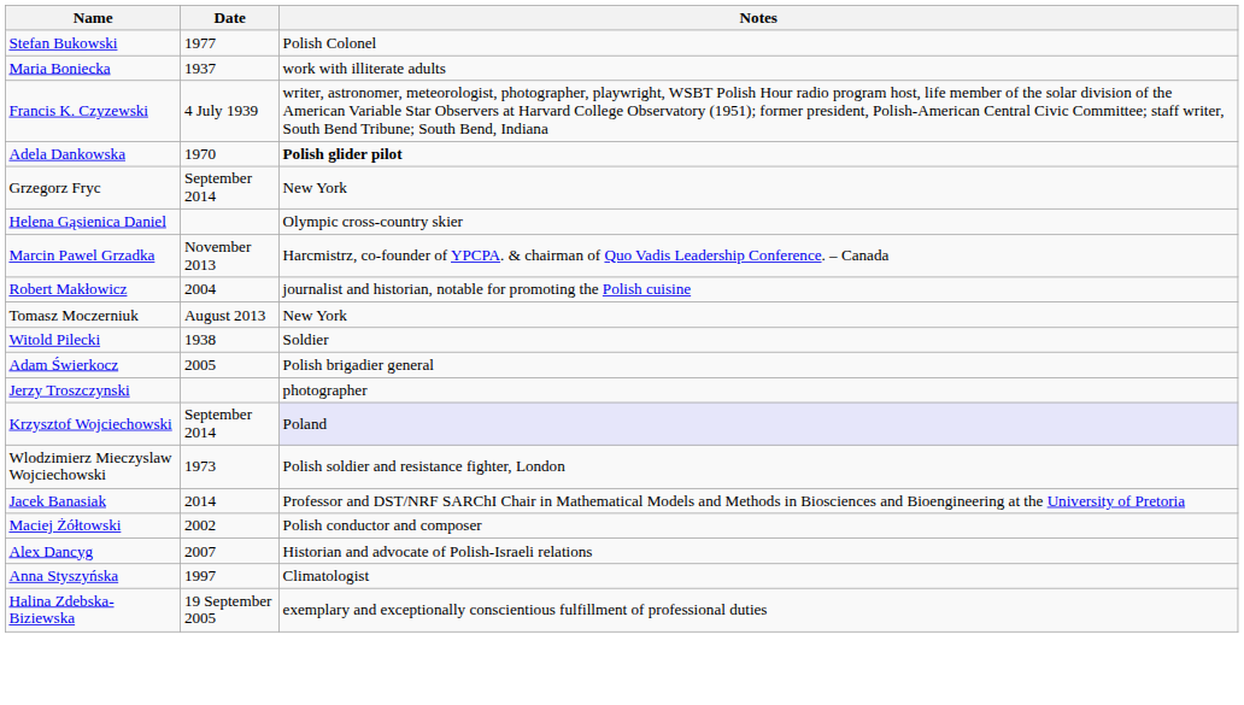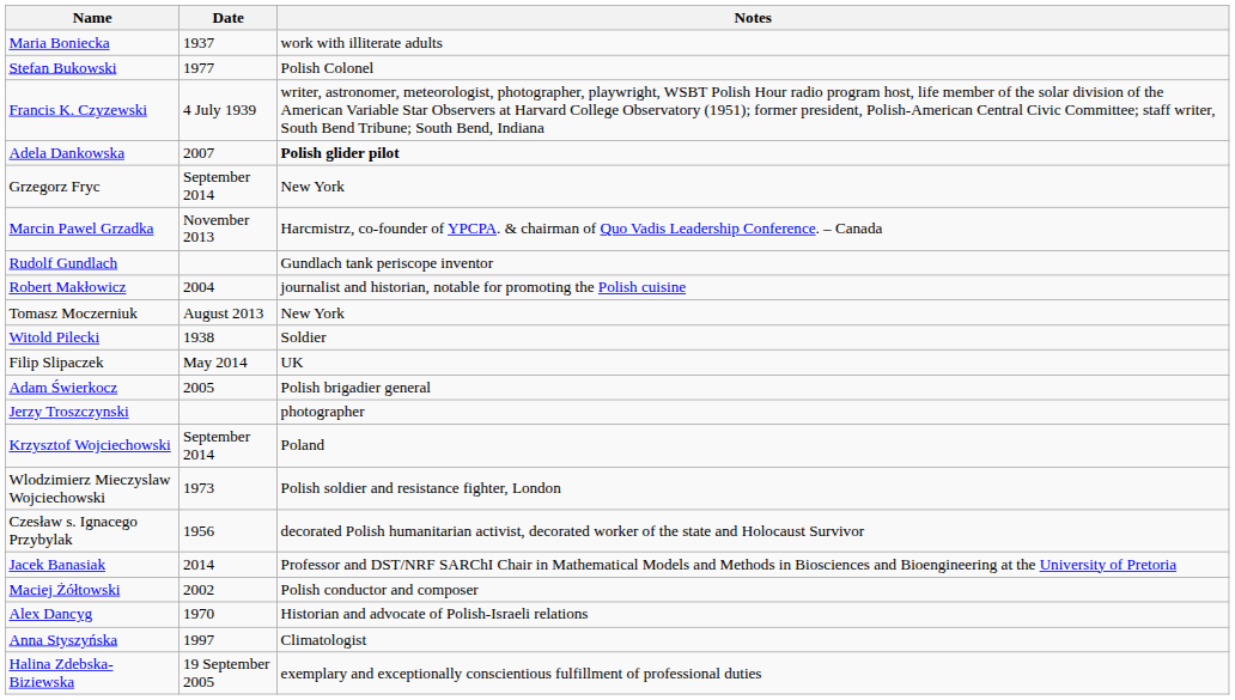rows swapped: Stefan Bukowski <-> Maria Boniecka
Adela Dankowska | Date: 1970 -> 2007
- row: Helena Gąsienica Daniel | Olympic cross-country skier
+ row: Rudolf Gundlach | Gundlach tank periscope inventor
+ row: Filip Slipaczek | May 2014 | UK
Krzysztof Wojciechowski | Notes: lavender background -> no background
+ row: Czesław s. Ignacego Przybylak | 1956 | decorated Polish humanitarian activist, decorated worker of the state and Holocaust Survivor
Alex Dancyg | Date: 2007 -> 1970
